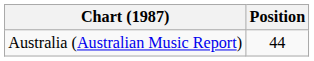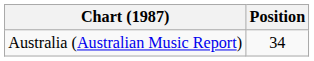Australia (Australian Music Report) | Position: 44 -> 34
